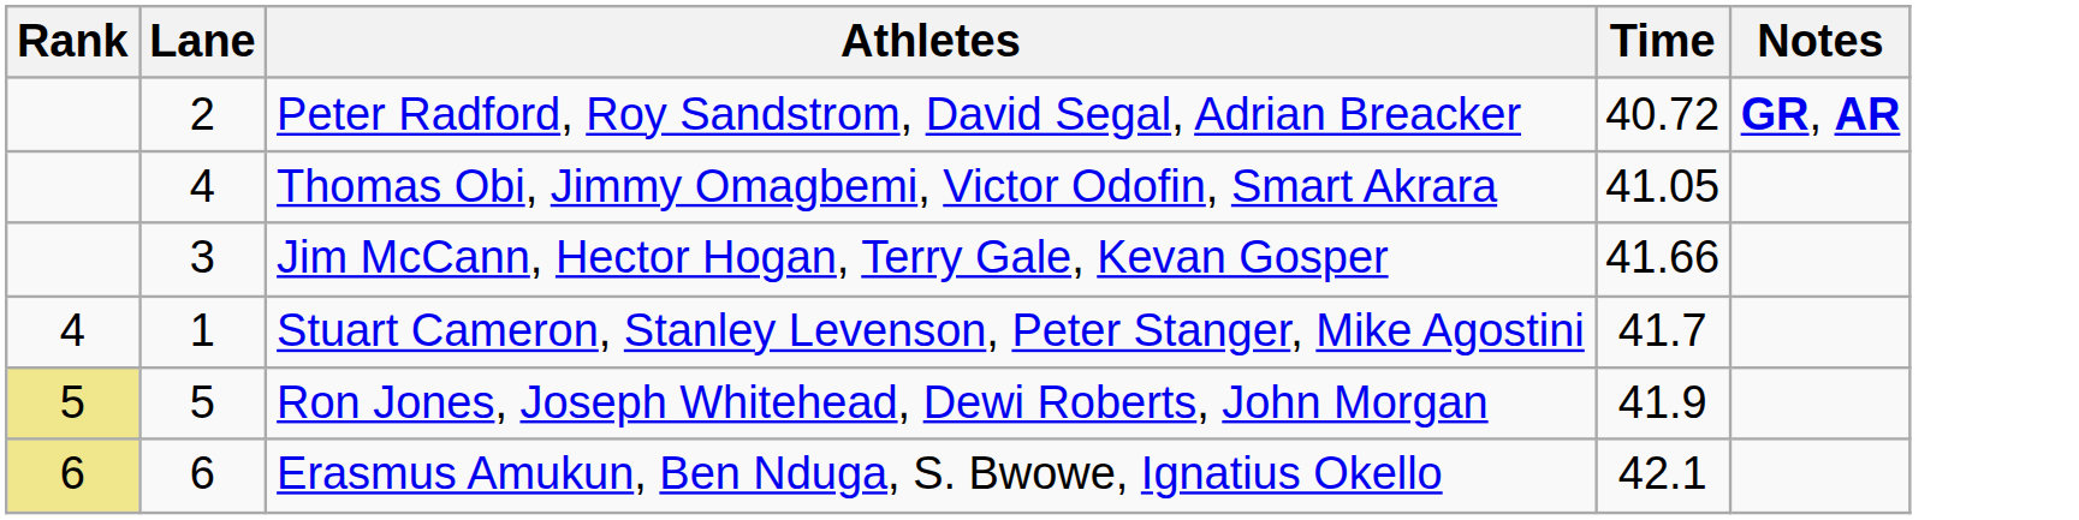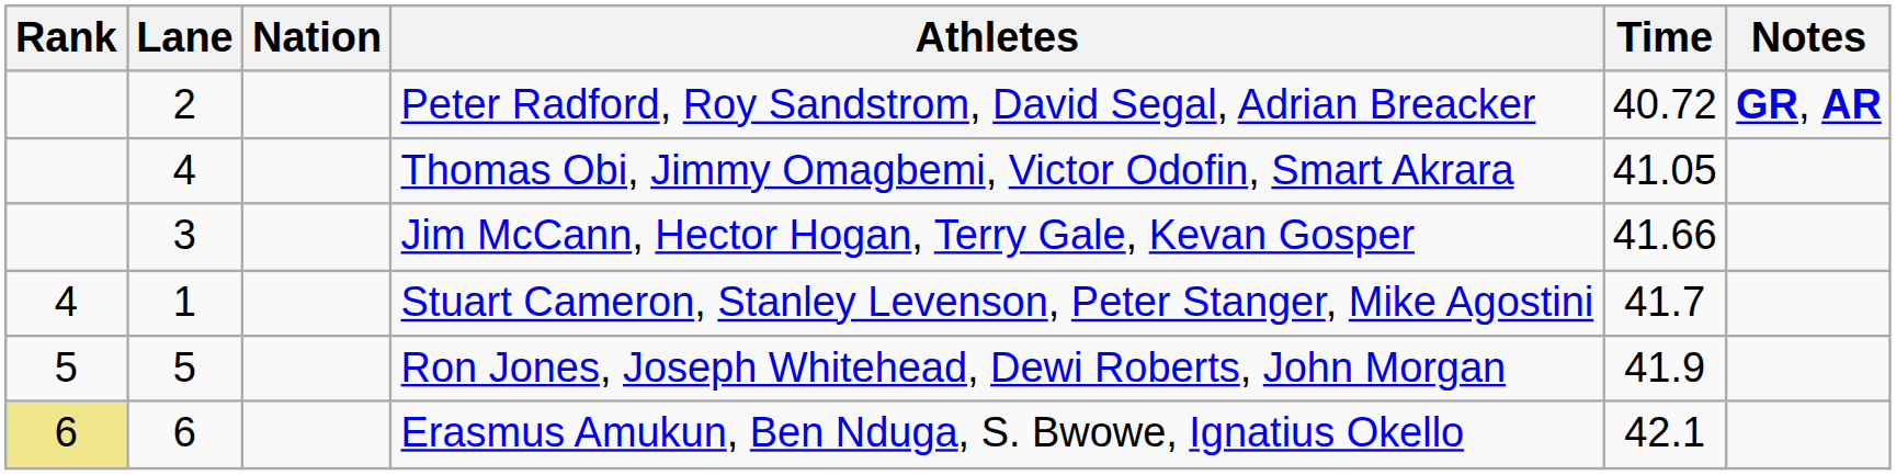+ column: Nation
Ron Jones, Joseph Whitehead, Dewi Roberts, John Morgan | Rank: khaki background -> no background
